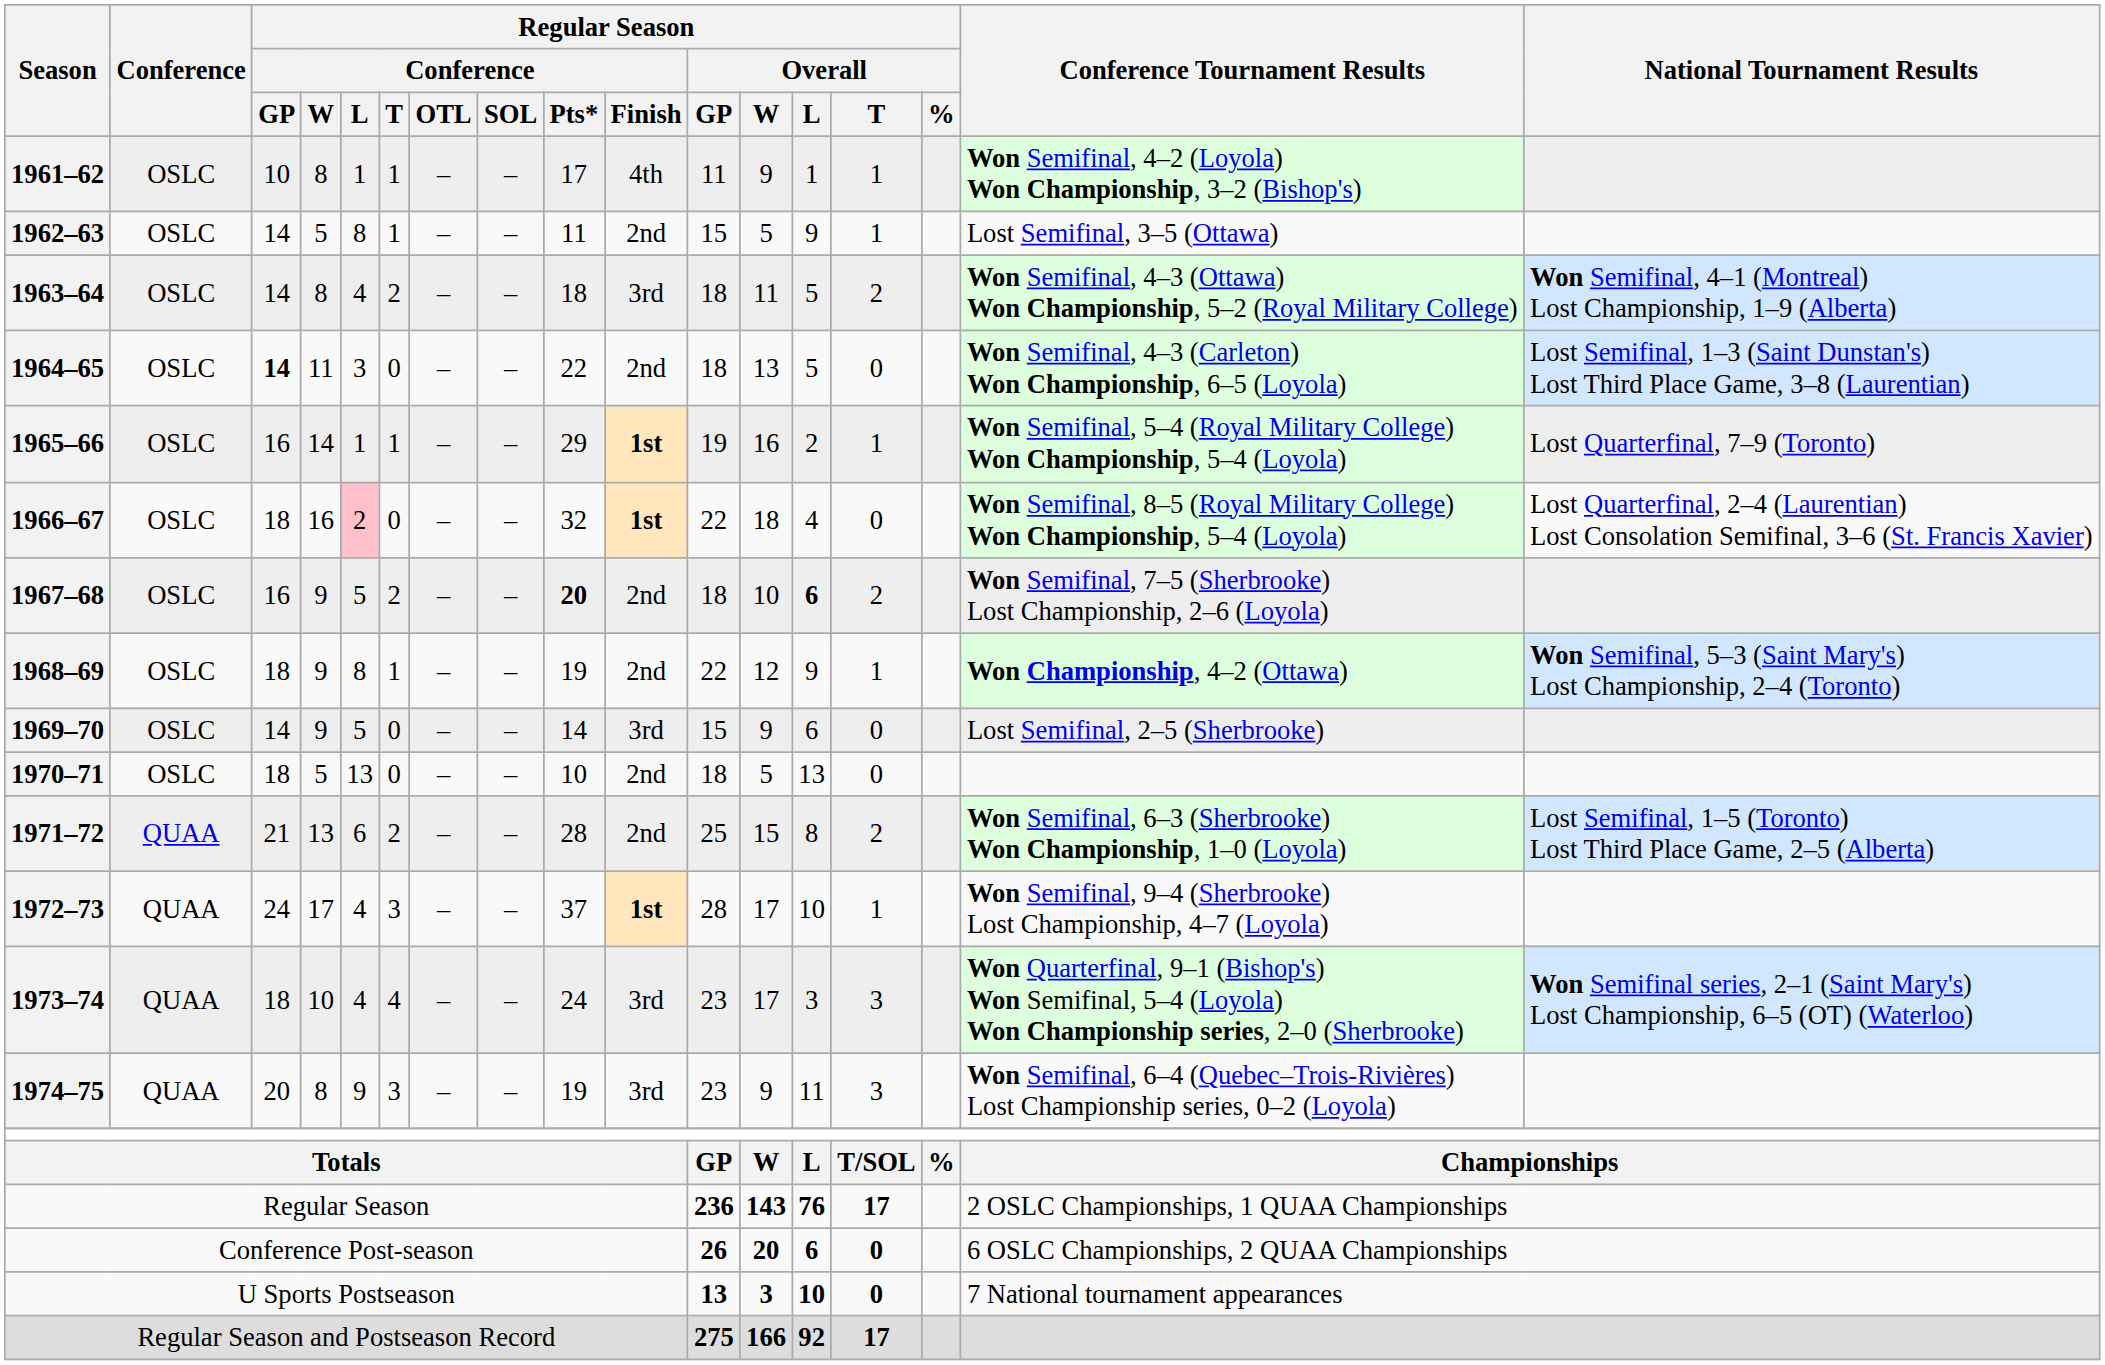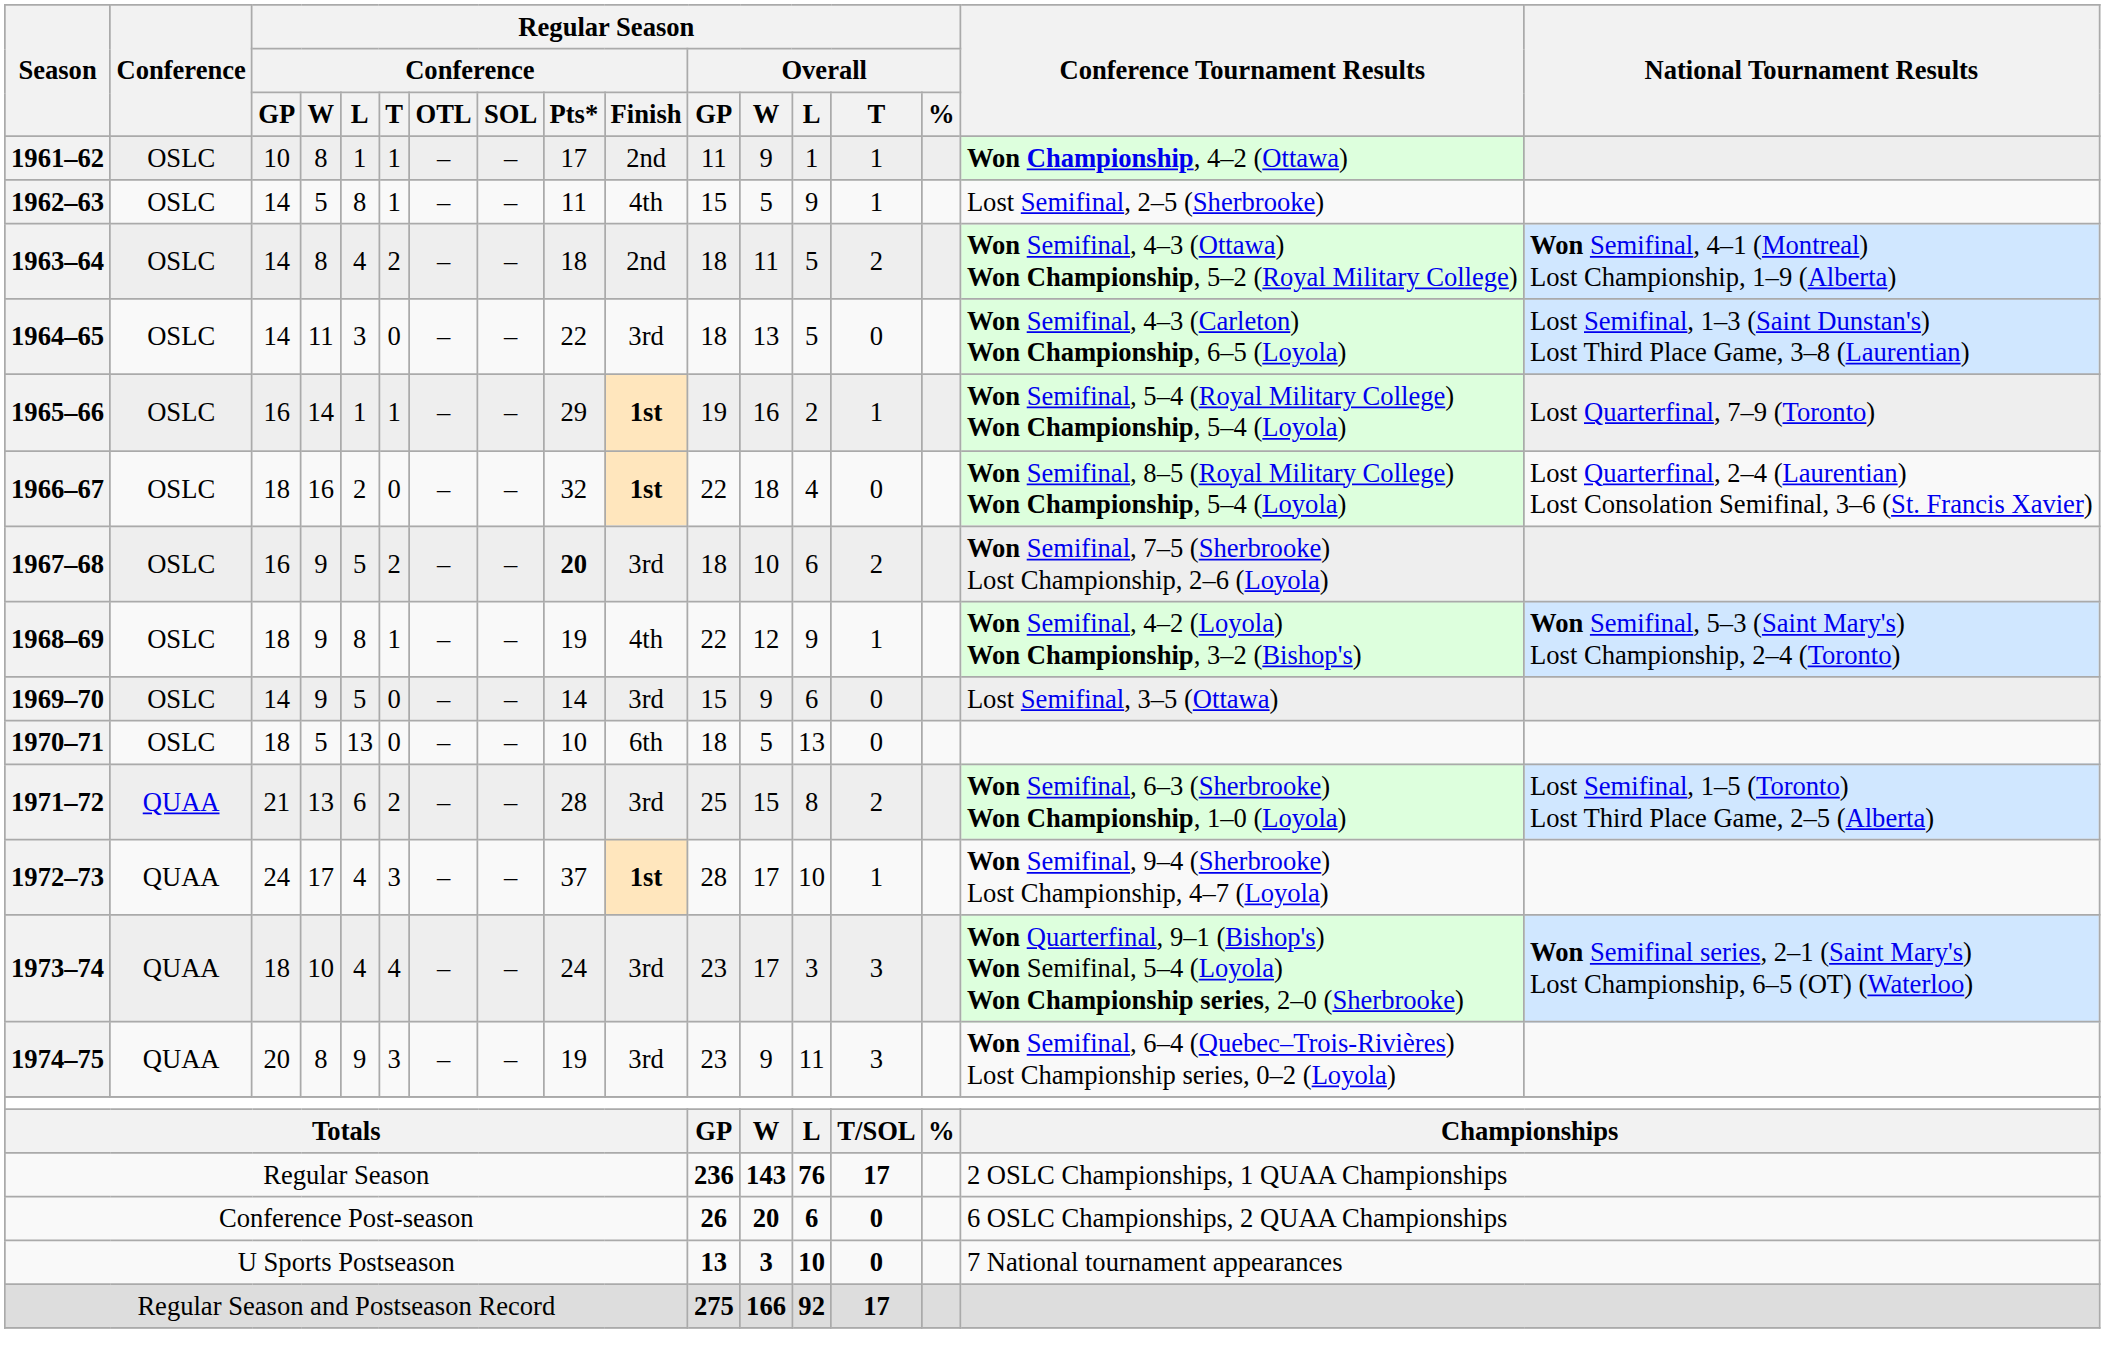1961–62 | Regular Season / Conference / Finish: 4th -> 2nd
1961–62 | Conference Tournament Results: Won Semifinal, 4–2 (Loyola) Won Championship, 3–2 (Bishop's) -> Won Championship, 4–2 (Ottawa)
1962–63 | Regular Season / Conference / Finish: 2nd -> 4th
1962–63 | Conference Tournament Results: Lost Semifinal, 3–5 (Ottawa) -> Lost Semifinal, 2–5 (Sherbrooke)
1963–64 | Regular Season / Conference / Finish: 3rd -> 2nd
1964–65 | Regular Season / Conference / GP: bold -> normal
1964–65 | Regular Season / Conference / Finish: 2nd -> 3rd
1966–67 | Regular Season / Conference / L: pink background -> no background
1967–68 | Regular Season / Conference / Finish: 2nd -> 3rd
1967–68 | Regular Season / Overall / L: bold -> normal
1968–69 | Regular Season / Conference / Finish: 2nd -> 4th
1968–69 | Conference Tournament Results: Won Championship, 4–2 (Ottawa) -> Won Semifinal, 4–2 (Loyola) Won Championship, 3–2 (Bishop's)
1969–70 | Conference Tournament Results: Lost Semifinal, 2–5 (Sherbrooke) -> Lost Semifinal, 3–5 (Ottawa)
1970–71 | Regular Season / Conference / Finish: 2nd -> 6th
1971–72 | Regular Season / Conference / Finish: 2nd -> 3rd
